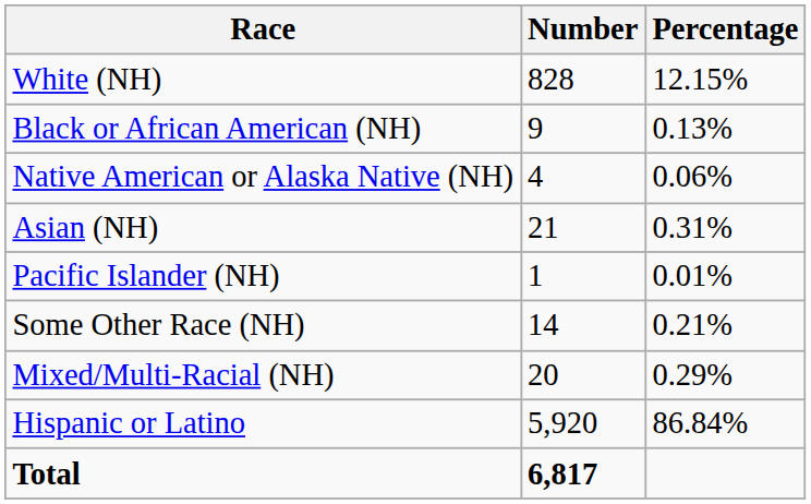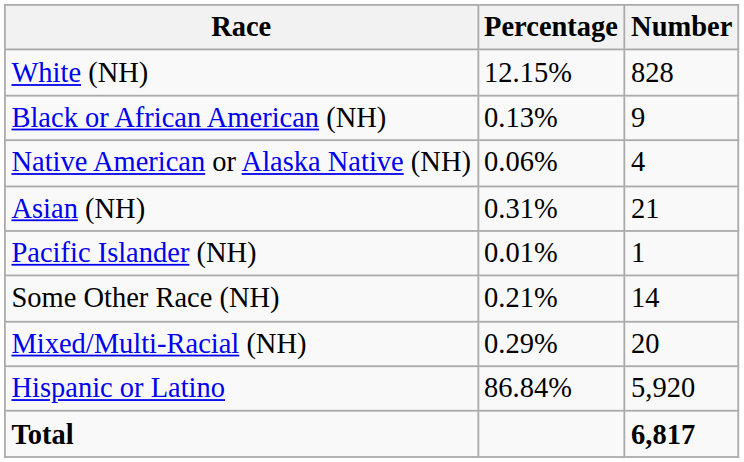columns swapped: Number <-> Percentage
